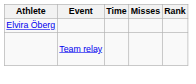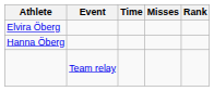+ row: Hanna Öberg
